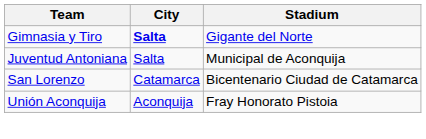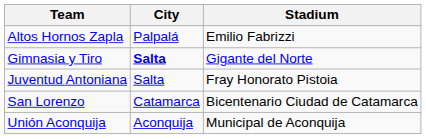+ row: Altos Hornos Zapla | Palpalá | Emilio Fabrizzi
Juventud Antoniana | Stadium: Municipal de Aconquija -> Fray Honorato Pistoia
Unión Aconquija | Stadium: Fray Honorato Pistoia -> Municipal de Aconquija
